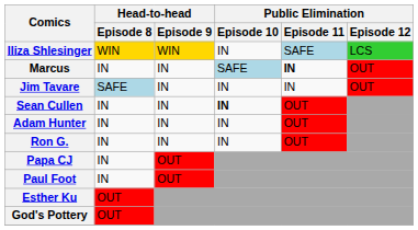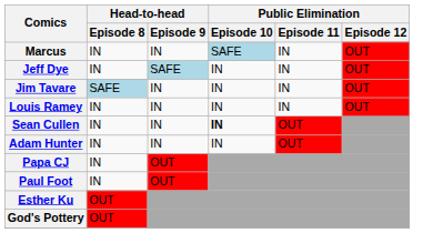- row: Iliza Shlesinger | WIN | WIN | IN | SAFE | LCS
Marcus | Public Elimination / Episode 11: bold -> normal
+ row: Jeff Dye | IN | SAFE | IN | IN | OUT
+ row: Louis Ramey | IN | IN | IN | IN | OUT
- row: Ron G. | IN | IN | IN | OUT
